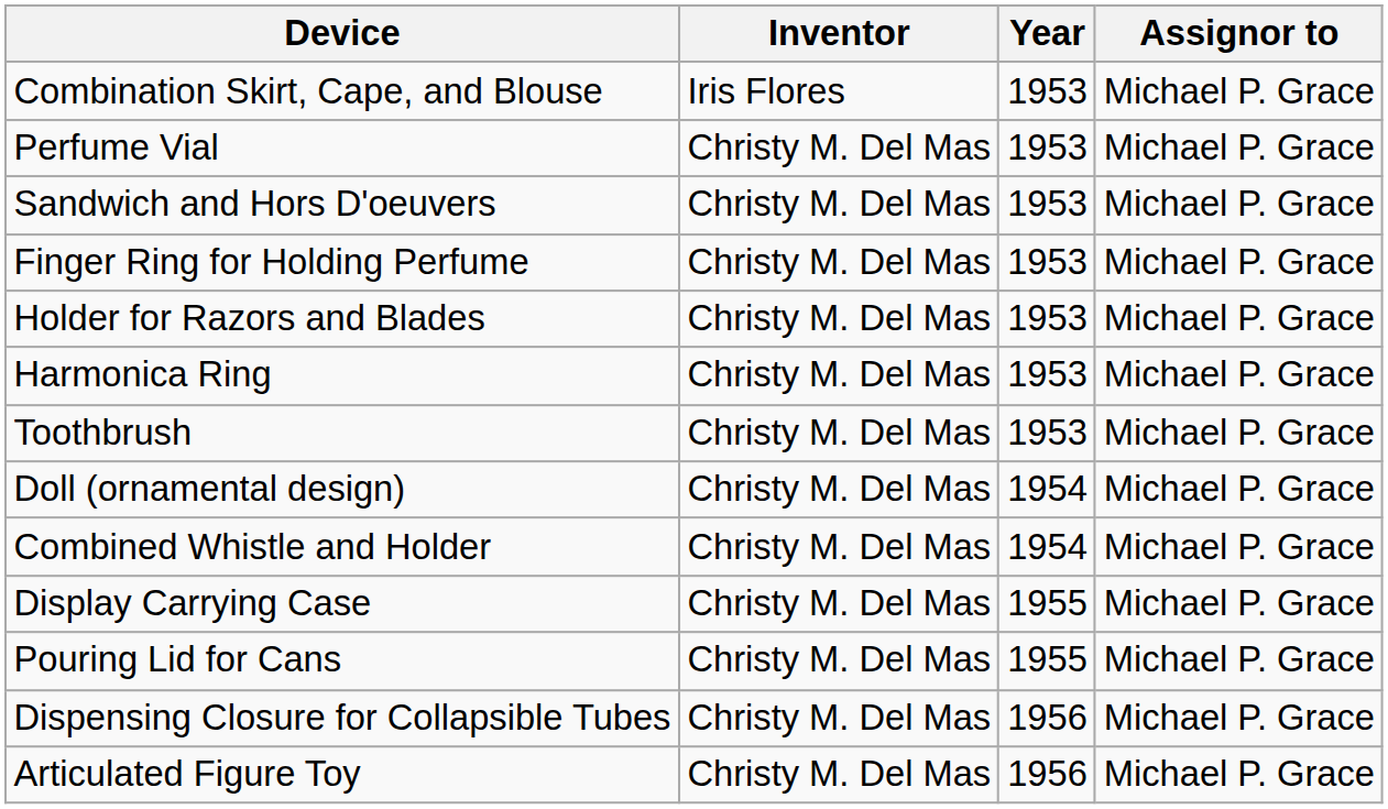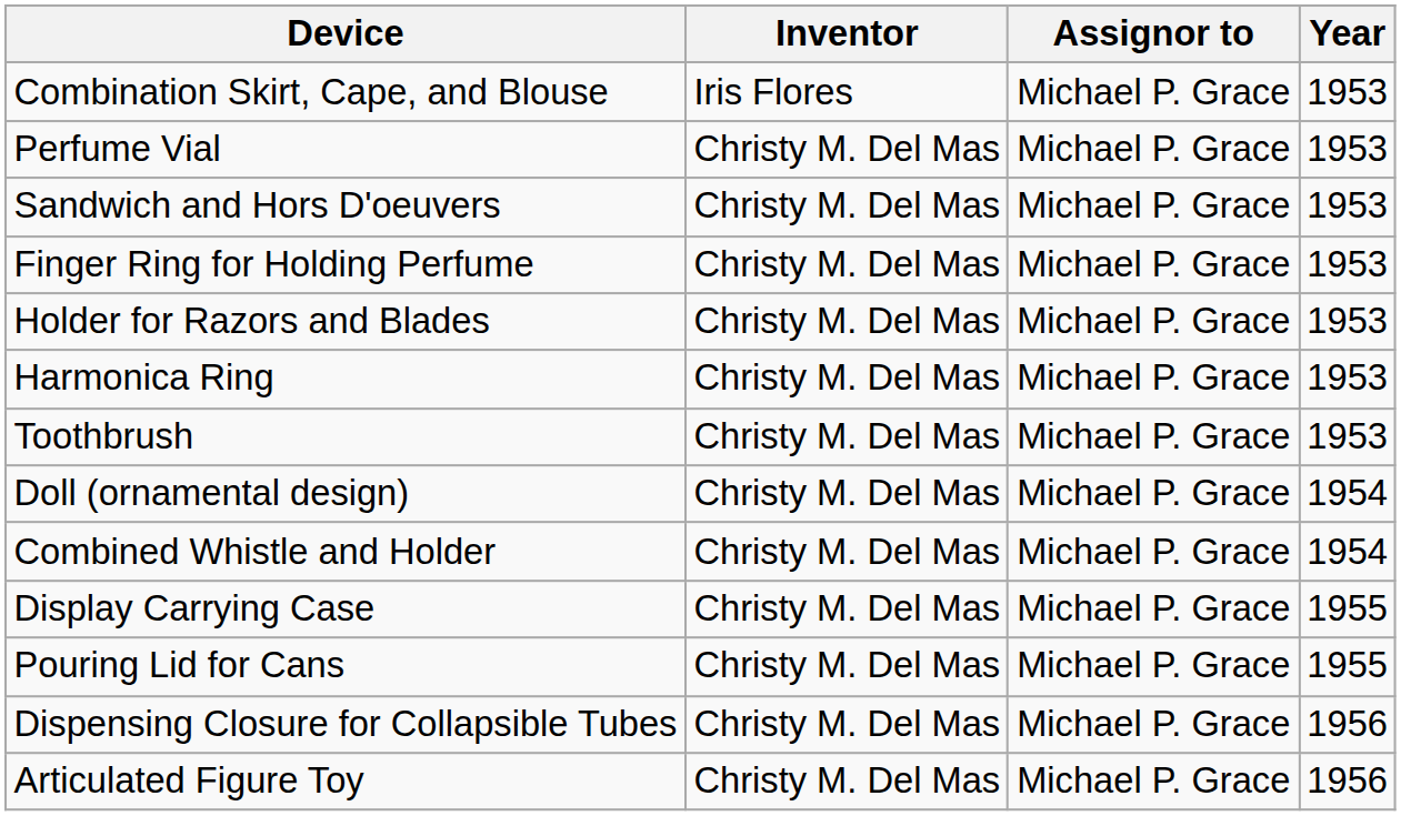columns swapped: Year <-> Assignor to
